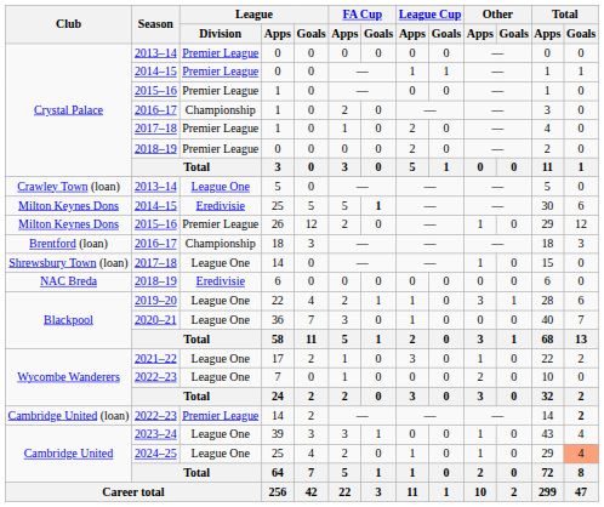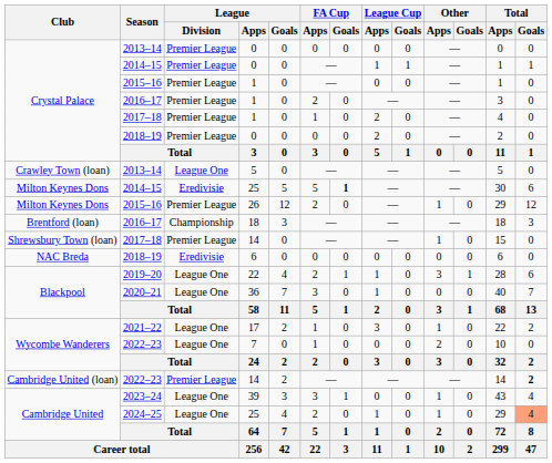2016–17 / 1 | League / Division: Championship -> Premier League
2017–18 / 14 | League / Division: League One -> Premier League
